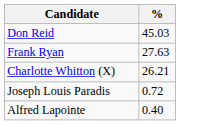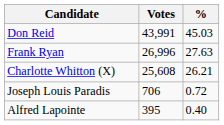+ column: Votes | 43,991 | 26,996 | 25,608 | 706 | 395
